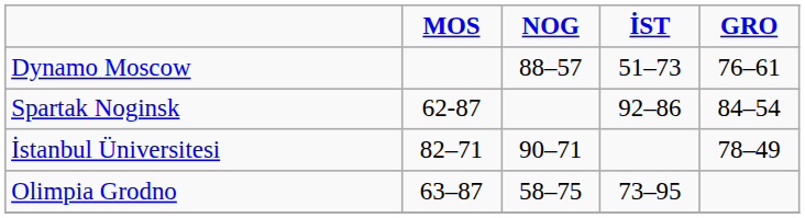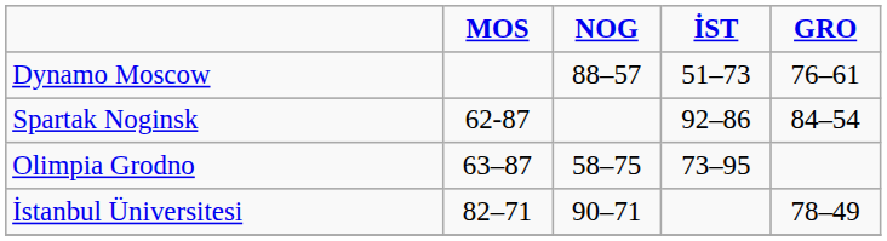rows swapped: İstanbul Üniversitesi <-> Olimpia Grodno
